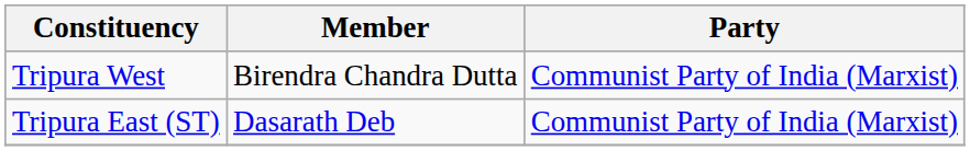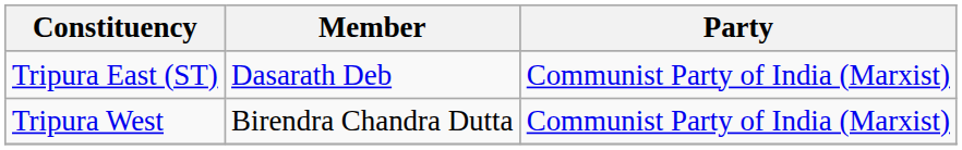rows swapped: Tripura East (ST) <-> Tripura West
